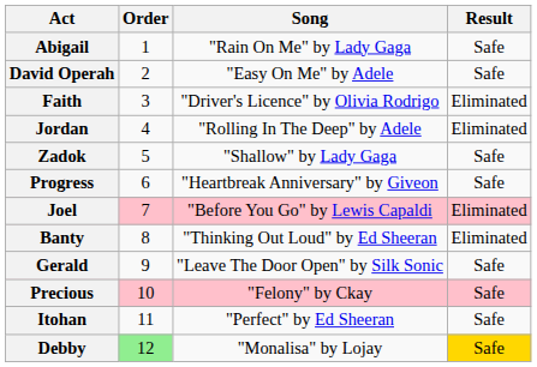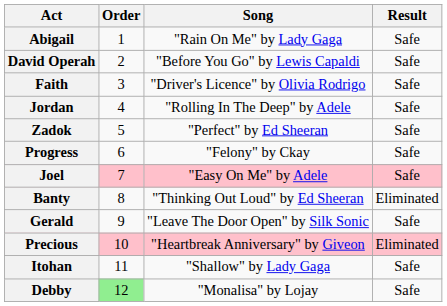David Operah | Song: "Easy On Me" by Adele -> "Before You Go" by Lewis Capaldi
Faith | Result: Eliminated -> Safe
Jordan | Result: Eliminated -> Safe
Zadok | Song: "Shallow" by Lady Gaga -> "Perfect" by Ed Sheeran
Progress | Song: "Heartbreak Anniversary" by Giveon -> "Felony" by Ckay
Joel | Song: "Before You Go" by Lewis Capaldi -> "Easy On Me" by Adele
Joel | Result: Eliminated -> Safe
Precious | Song: "Felony" by Ckay -> "Heartbreak Anniversary" by Giveon
Precious | Result: Safe -> Eliminated
Itohan | Song: "Perfect" by Ed Sheeran -> "Shallow" by Lady Gaga
Debby | Result: gold background -> no background
